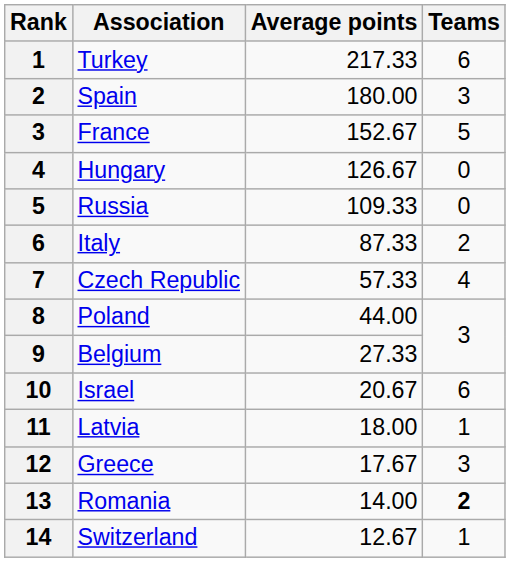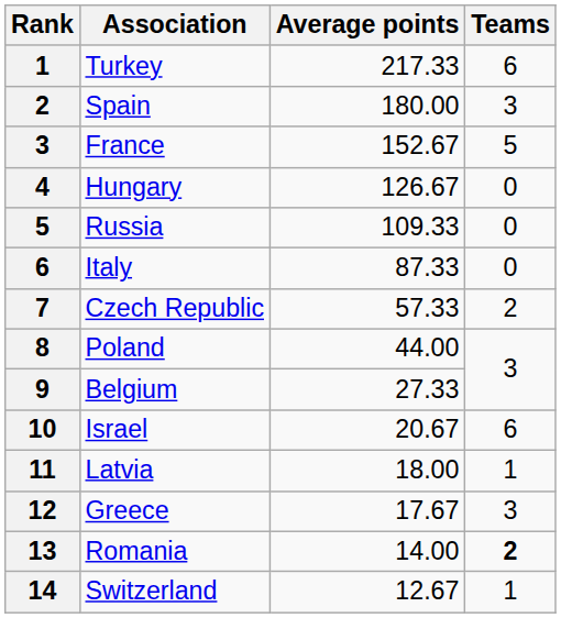Italy | Teams: 2 -> 0
Czech Republic | Teams: 4 -> 2
